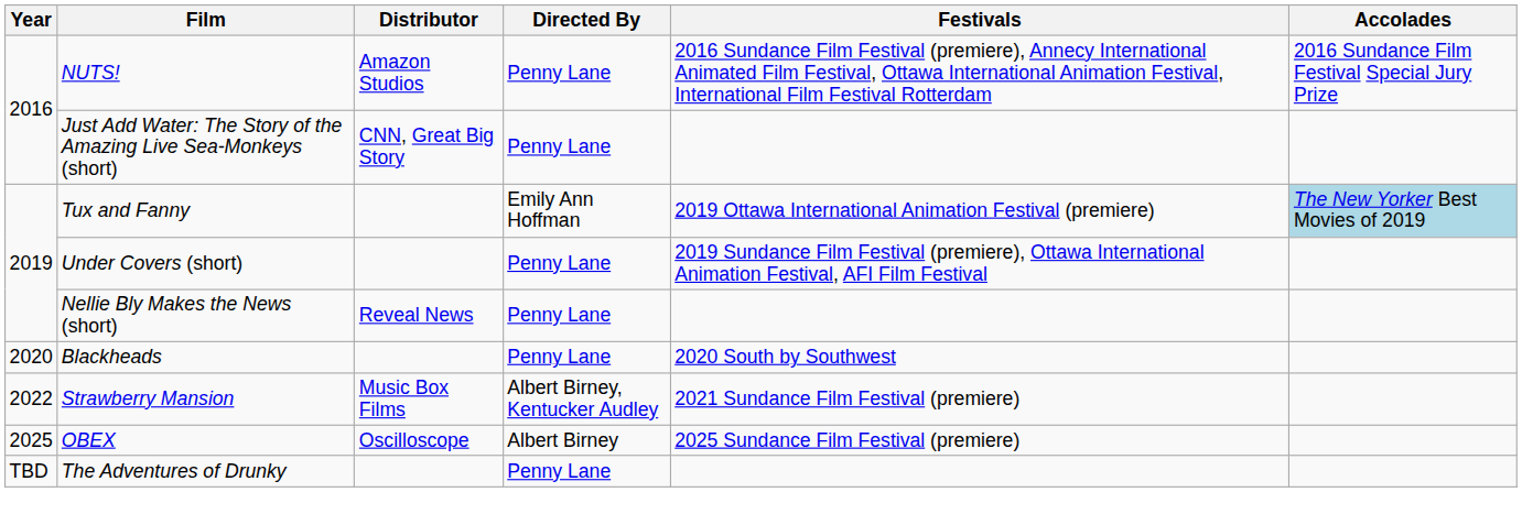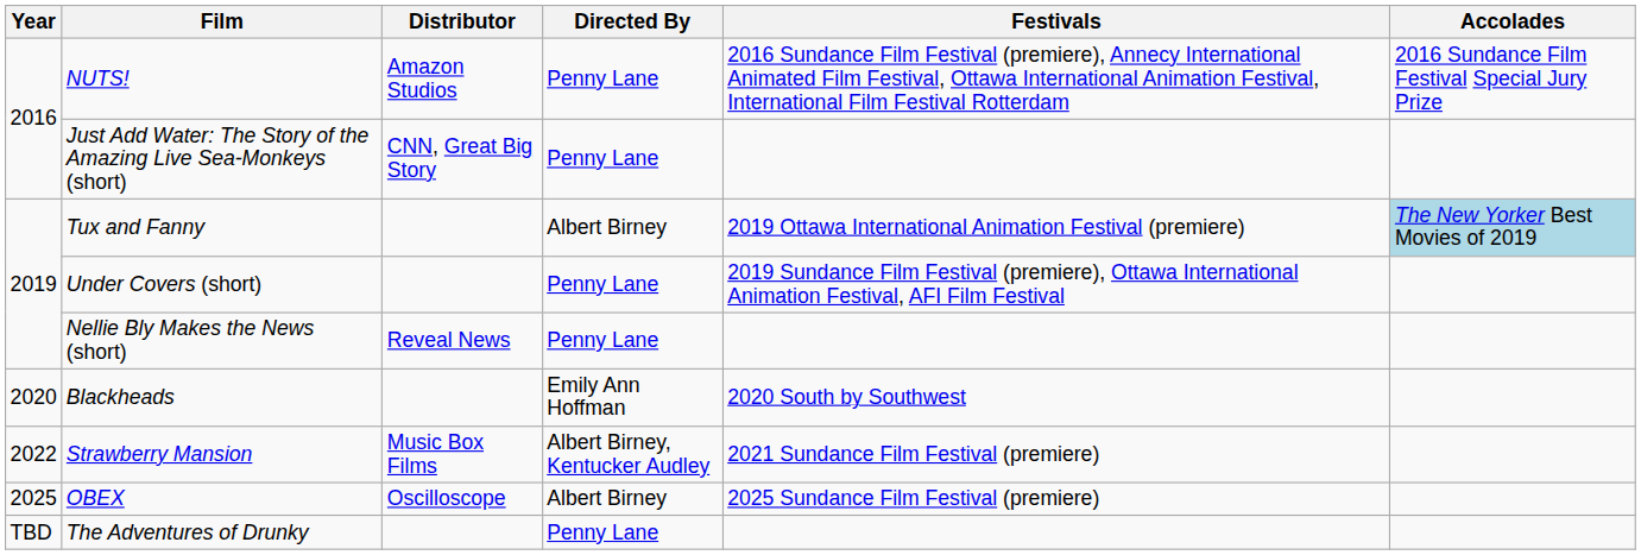Tux and Fanny | Directed By: Emily Ann Hoffman -> Albert Birney
Blackheads | Directed By: Penny Lane -> Emily Ann Hoffman
